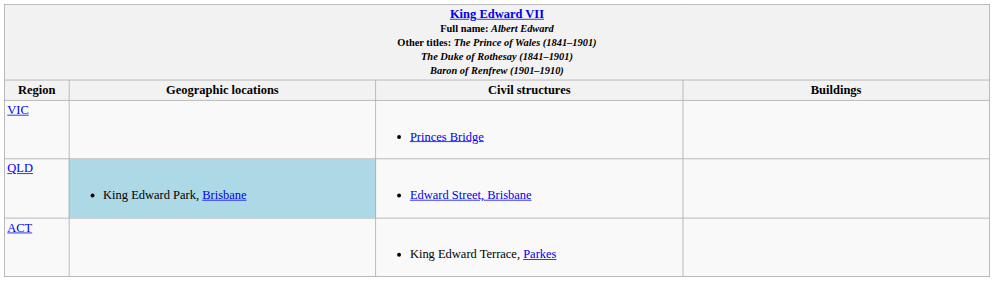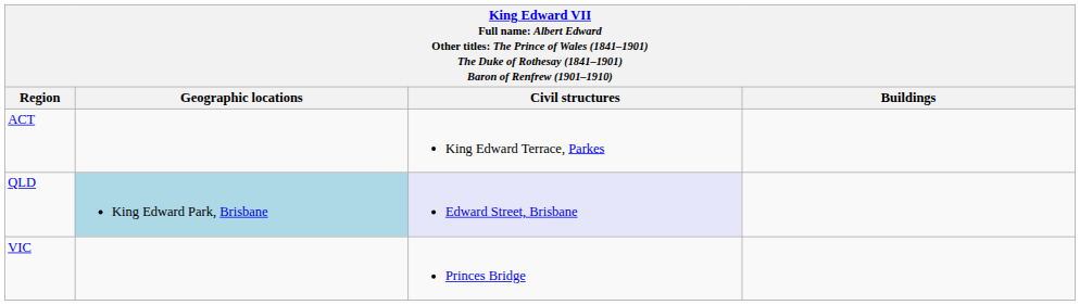rows swapped: ACT <-> VIC
QLD | Civil structures: no background -> lavender background
